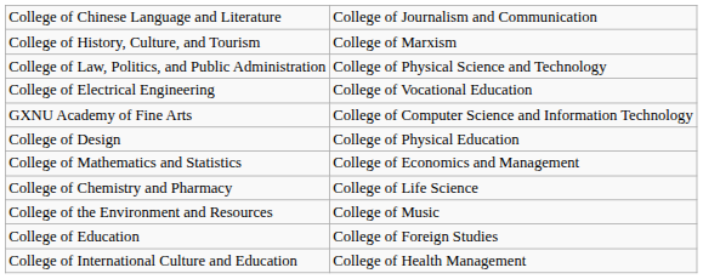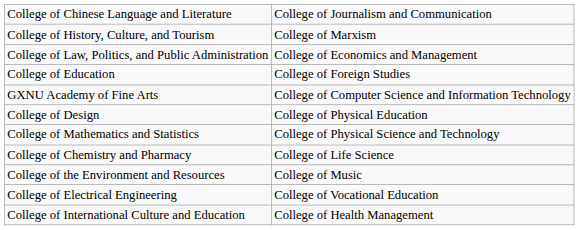College of Law, Politics, and Public Administration | column 2: College of Physical Science and Technology -> College of Economics and Management
rows swapped: College of Education <-> College of Electrical Engineering
College of Mathematics and Statistics | column 2: College of Economics and Management -> College of Physical Science and Technology
